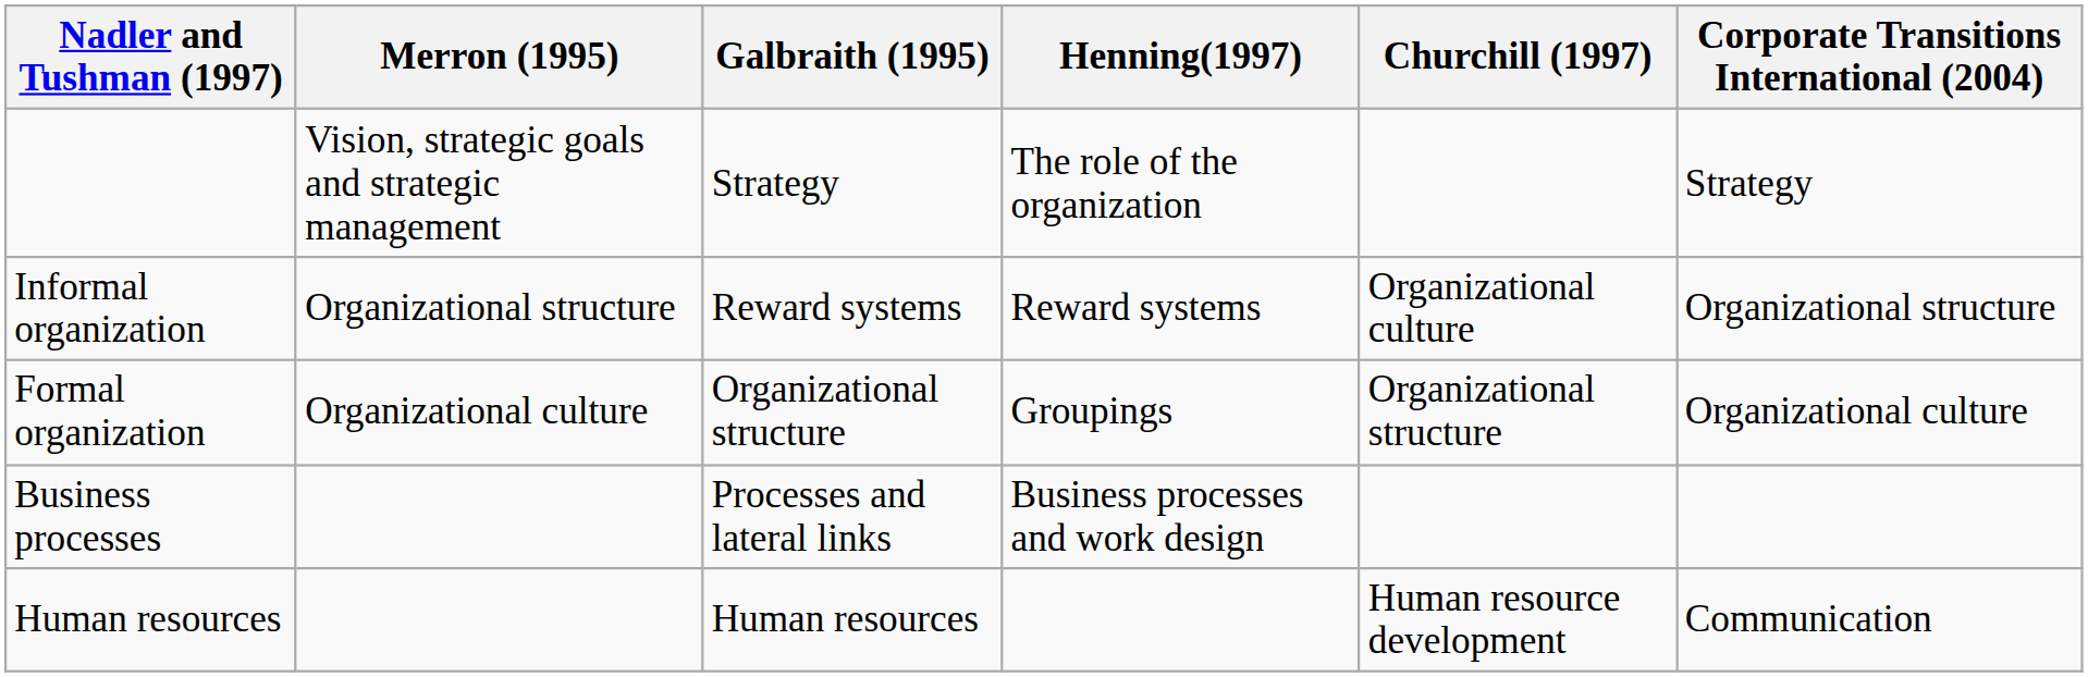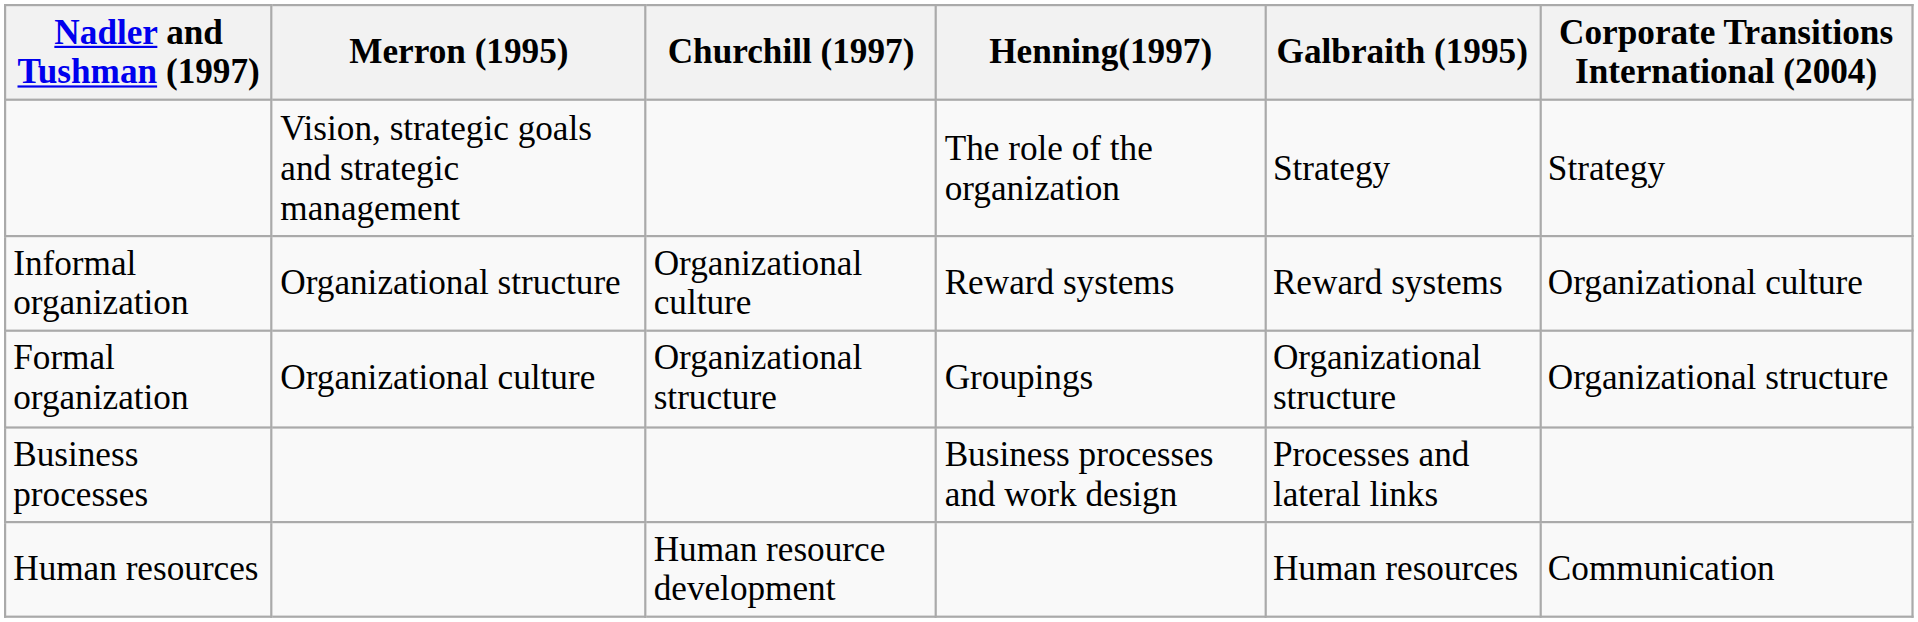columns swapped: Galbraith (1995) <-> Churchill (1997)
Informal organization | Corporate Transitions International (2004): Organizational structure -> Organizational culture
Formal organization | Corporate Transitions International (2004): Organizational culture -> Organizational structure
